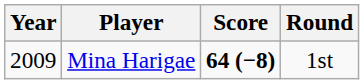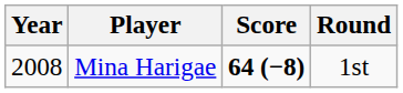Mina Harigae | Year: 2009 -> 2008
